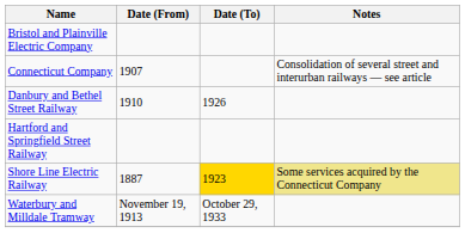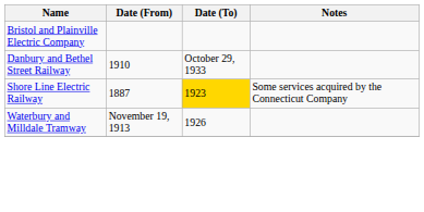- row: Connecticut Company | 1907 | Consolidation of several street and interurban railways — see article
Danbury and Bethel Street Railway | Date (To): 1926 -> October 29, 1933
- row: Hartford and Springfield Street Railway
Shore Line Electric Railway | Notes: khaki background -> no background
Waterbury and Milldale Tramway | Date (To): October 29, 1933 -> 1926
